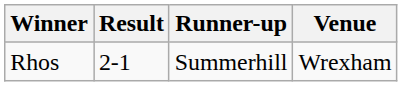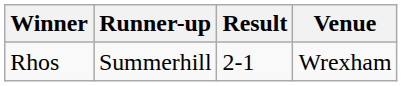columns swapped: Result <-> Runner-up
